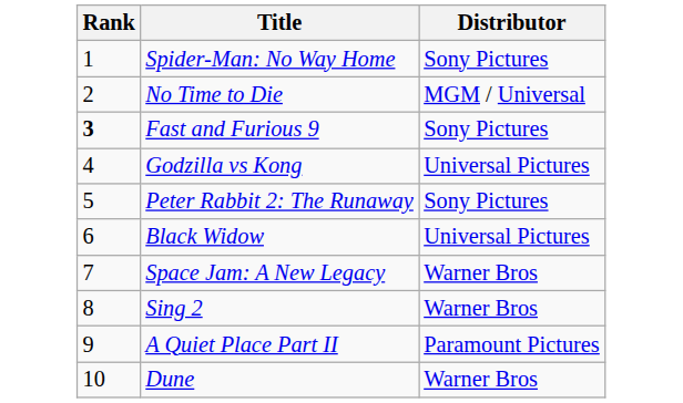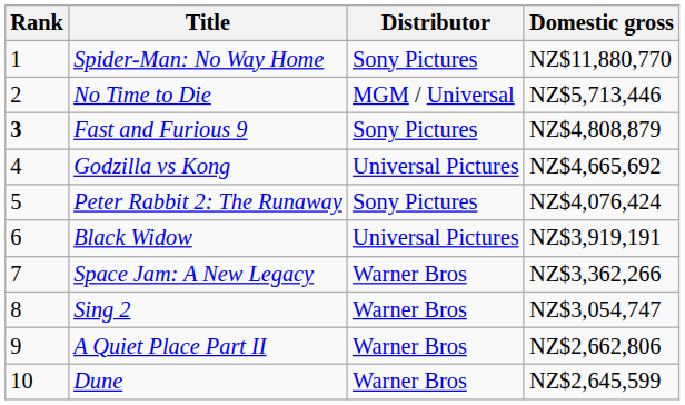+ column: Domestic gross | NZ$11,880,770 | NZ$5,713,446 | NZ$4,808,879 | NZ$4,665,692 | NZ$4,076,424 | NZ$3,919,191 | NZ$3,362,266 | NZ$3,054,747 | NZ$2,662,806 | NZ$2,645,599
A Quiet Place Part II | Distributor: Paramount Pictures -> Warner Bros
